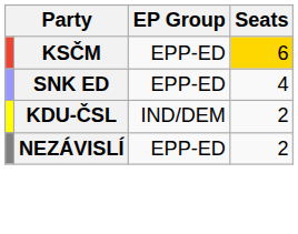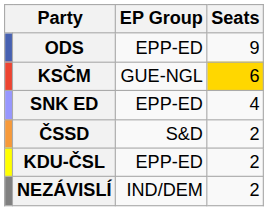+ row: ODS | EPP-ED | 9
KSČM | EP Group: EPP-ED -> GUE-NGL
+ row: ČSSD | S&D | 2
KDU-ČSL | EP Group: IND/DEM -> EPP-ED
NEZÁVISLÍ | EP Group: EPP-ED -> IND/DEM
